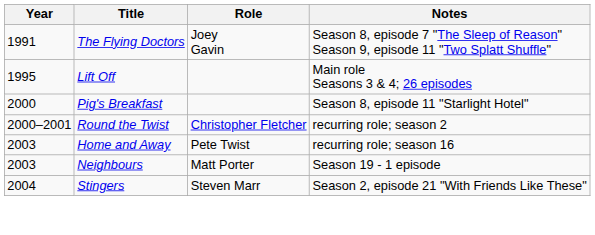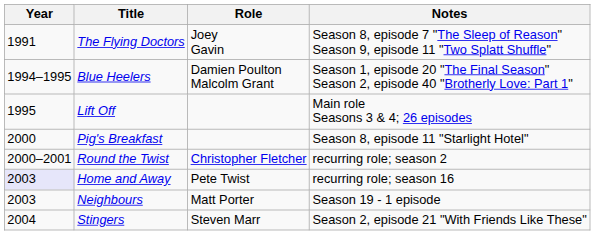+ row: 1994–1995 | Blue Heelers | Damien Poulton Malcolm Grant | Season 1, episode 20 "The Final Season" Season 2, episode 40 "Brotherly Love: Part 1"
Home and Away | Year: no background -> lavender background
